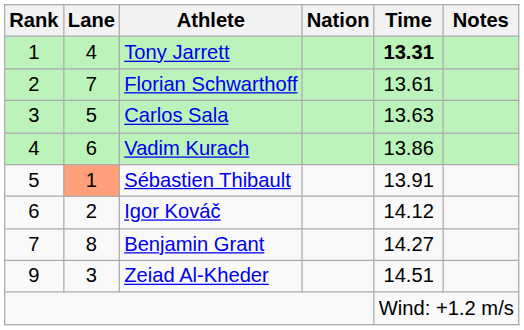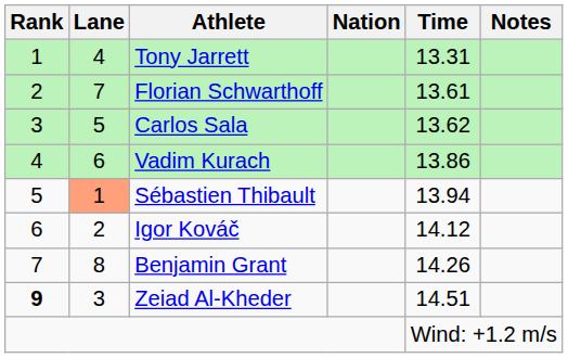Tony Jarrett | Time: bold -> normal
Carlos Sala | Time: 13.63 -> 13.62
Sébastien Thibault | Time: 13.91 -> 13.94
Benjamin Grant | Time: 14.27 -> 14.26
Zeiad Al-Kheder | Rank: normal -> bold
